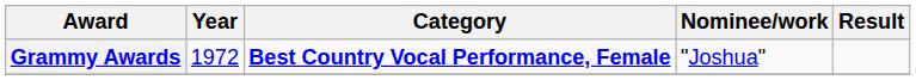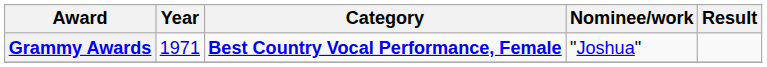Grammy Awards | Year: 1972 -> 1971
